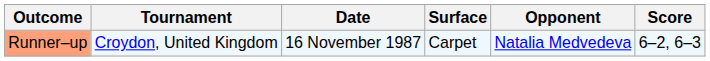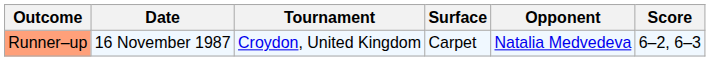columns swapped: Date <-> Tournament
